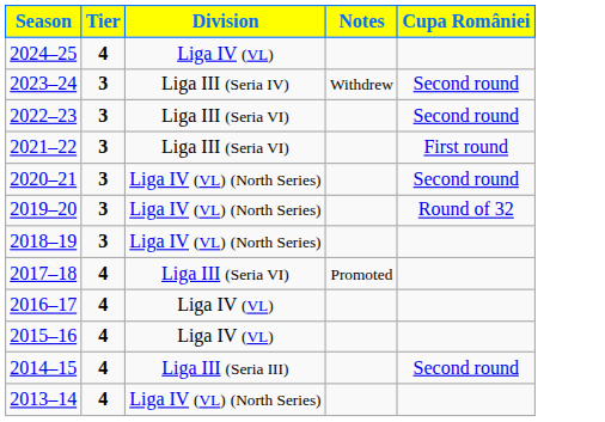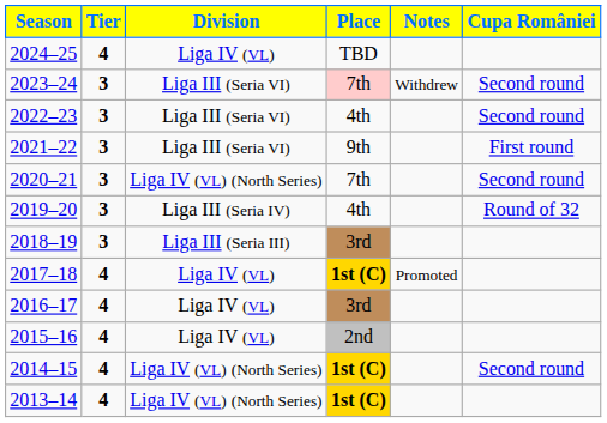+ column: Place | TBD | 7th | 4th | 9th | 7th | 4th | 3rd | 1st (C) | 3rd | 2nd | 1st (C) | 1st (C)
2023–24 | Division: Liga III (Seria IV) -> Liga III (Seria VI)
2019–20 | Division: Liga IV (VL) (North Series) -> Liga III (Seria IV)
2018–19 | Division: Liga IV (VL) (North Series) -> Liga III (Seria III)
2017–18 | Division: Liga III (Seria VI) -> Liga IV (VL)
2014–15 | Division: Liga III (Seria III) -> Liga IV (VL) (North Series)
